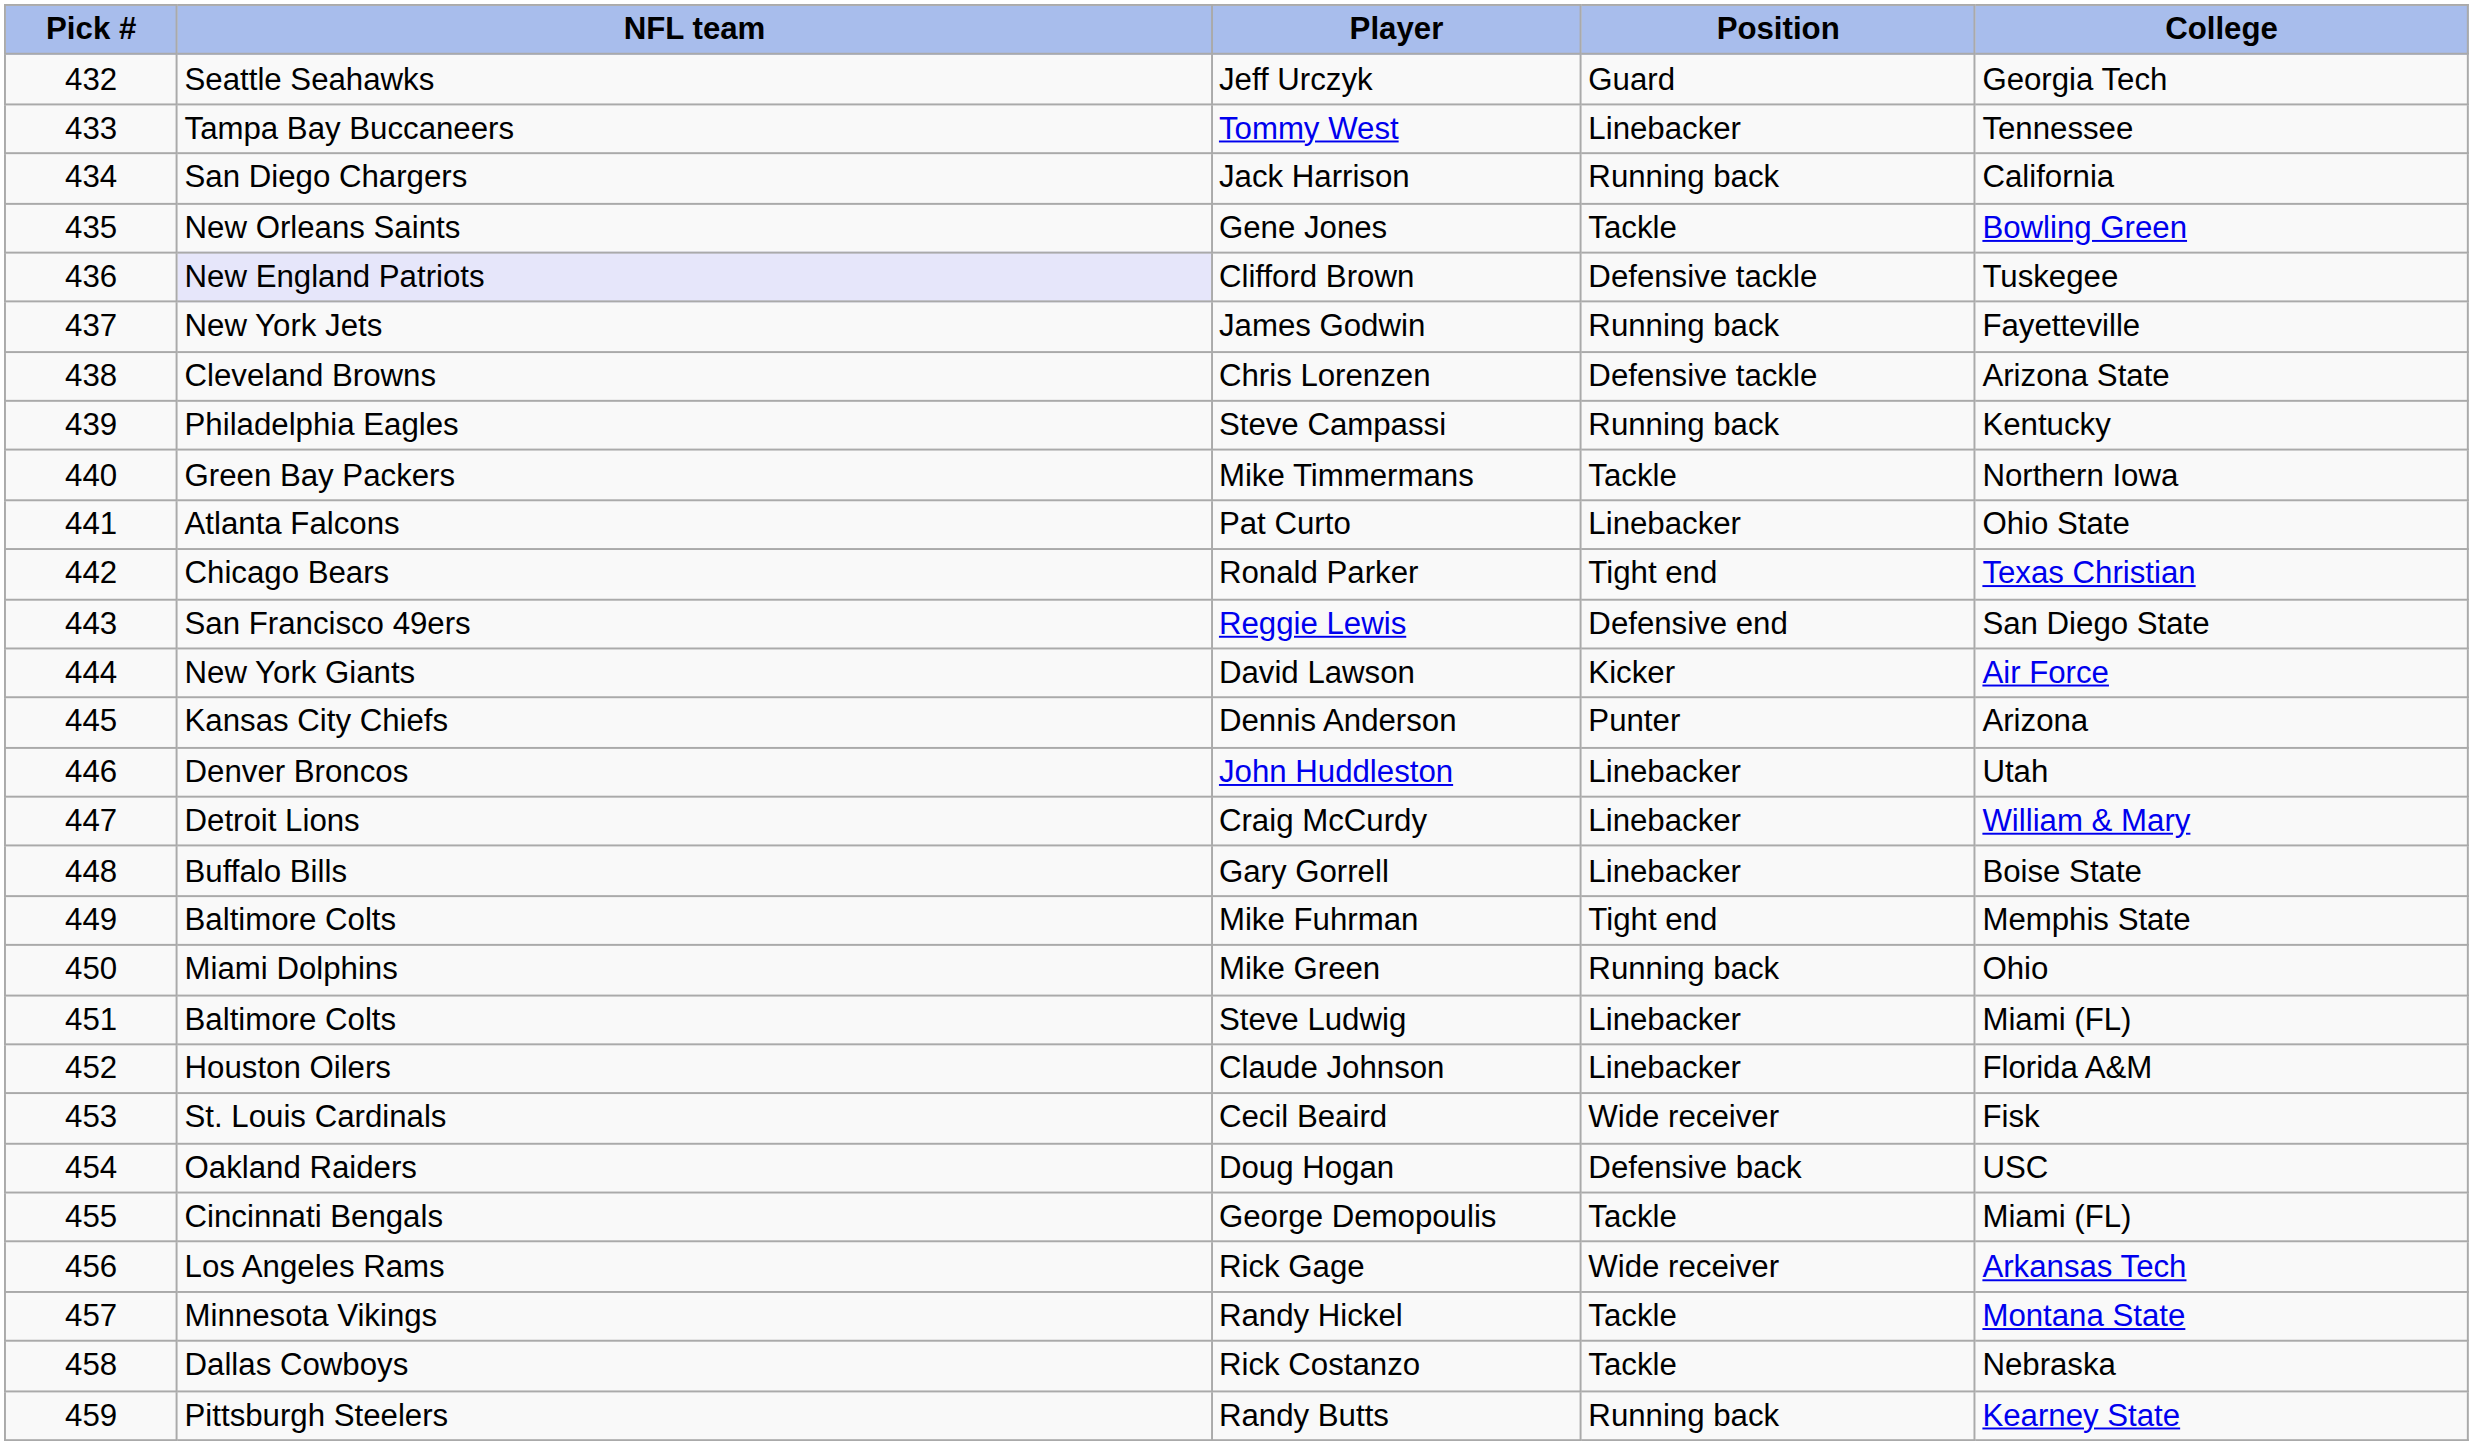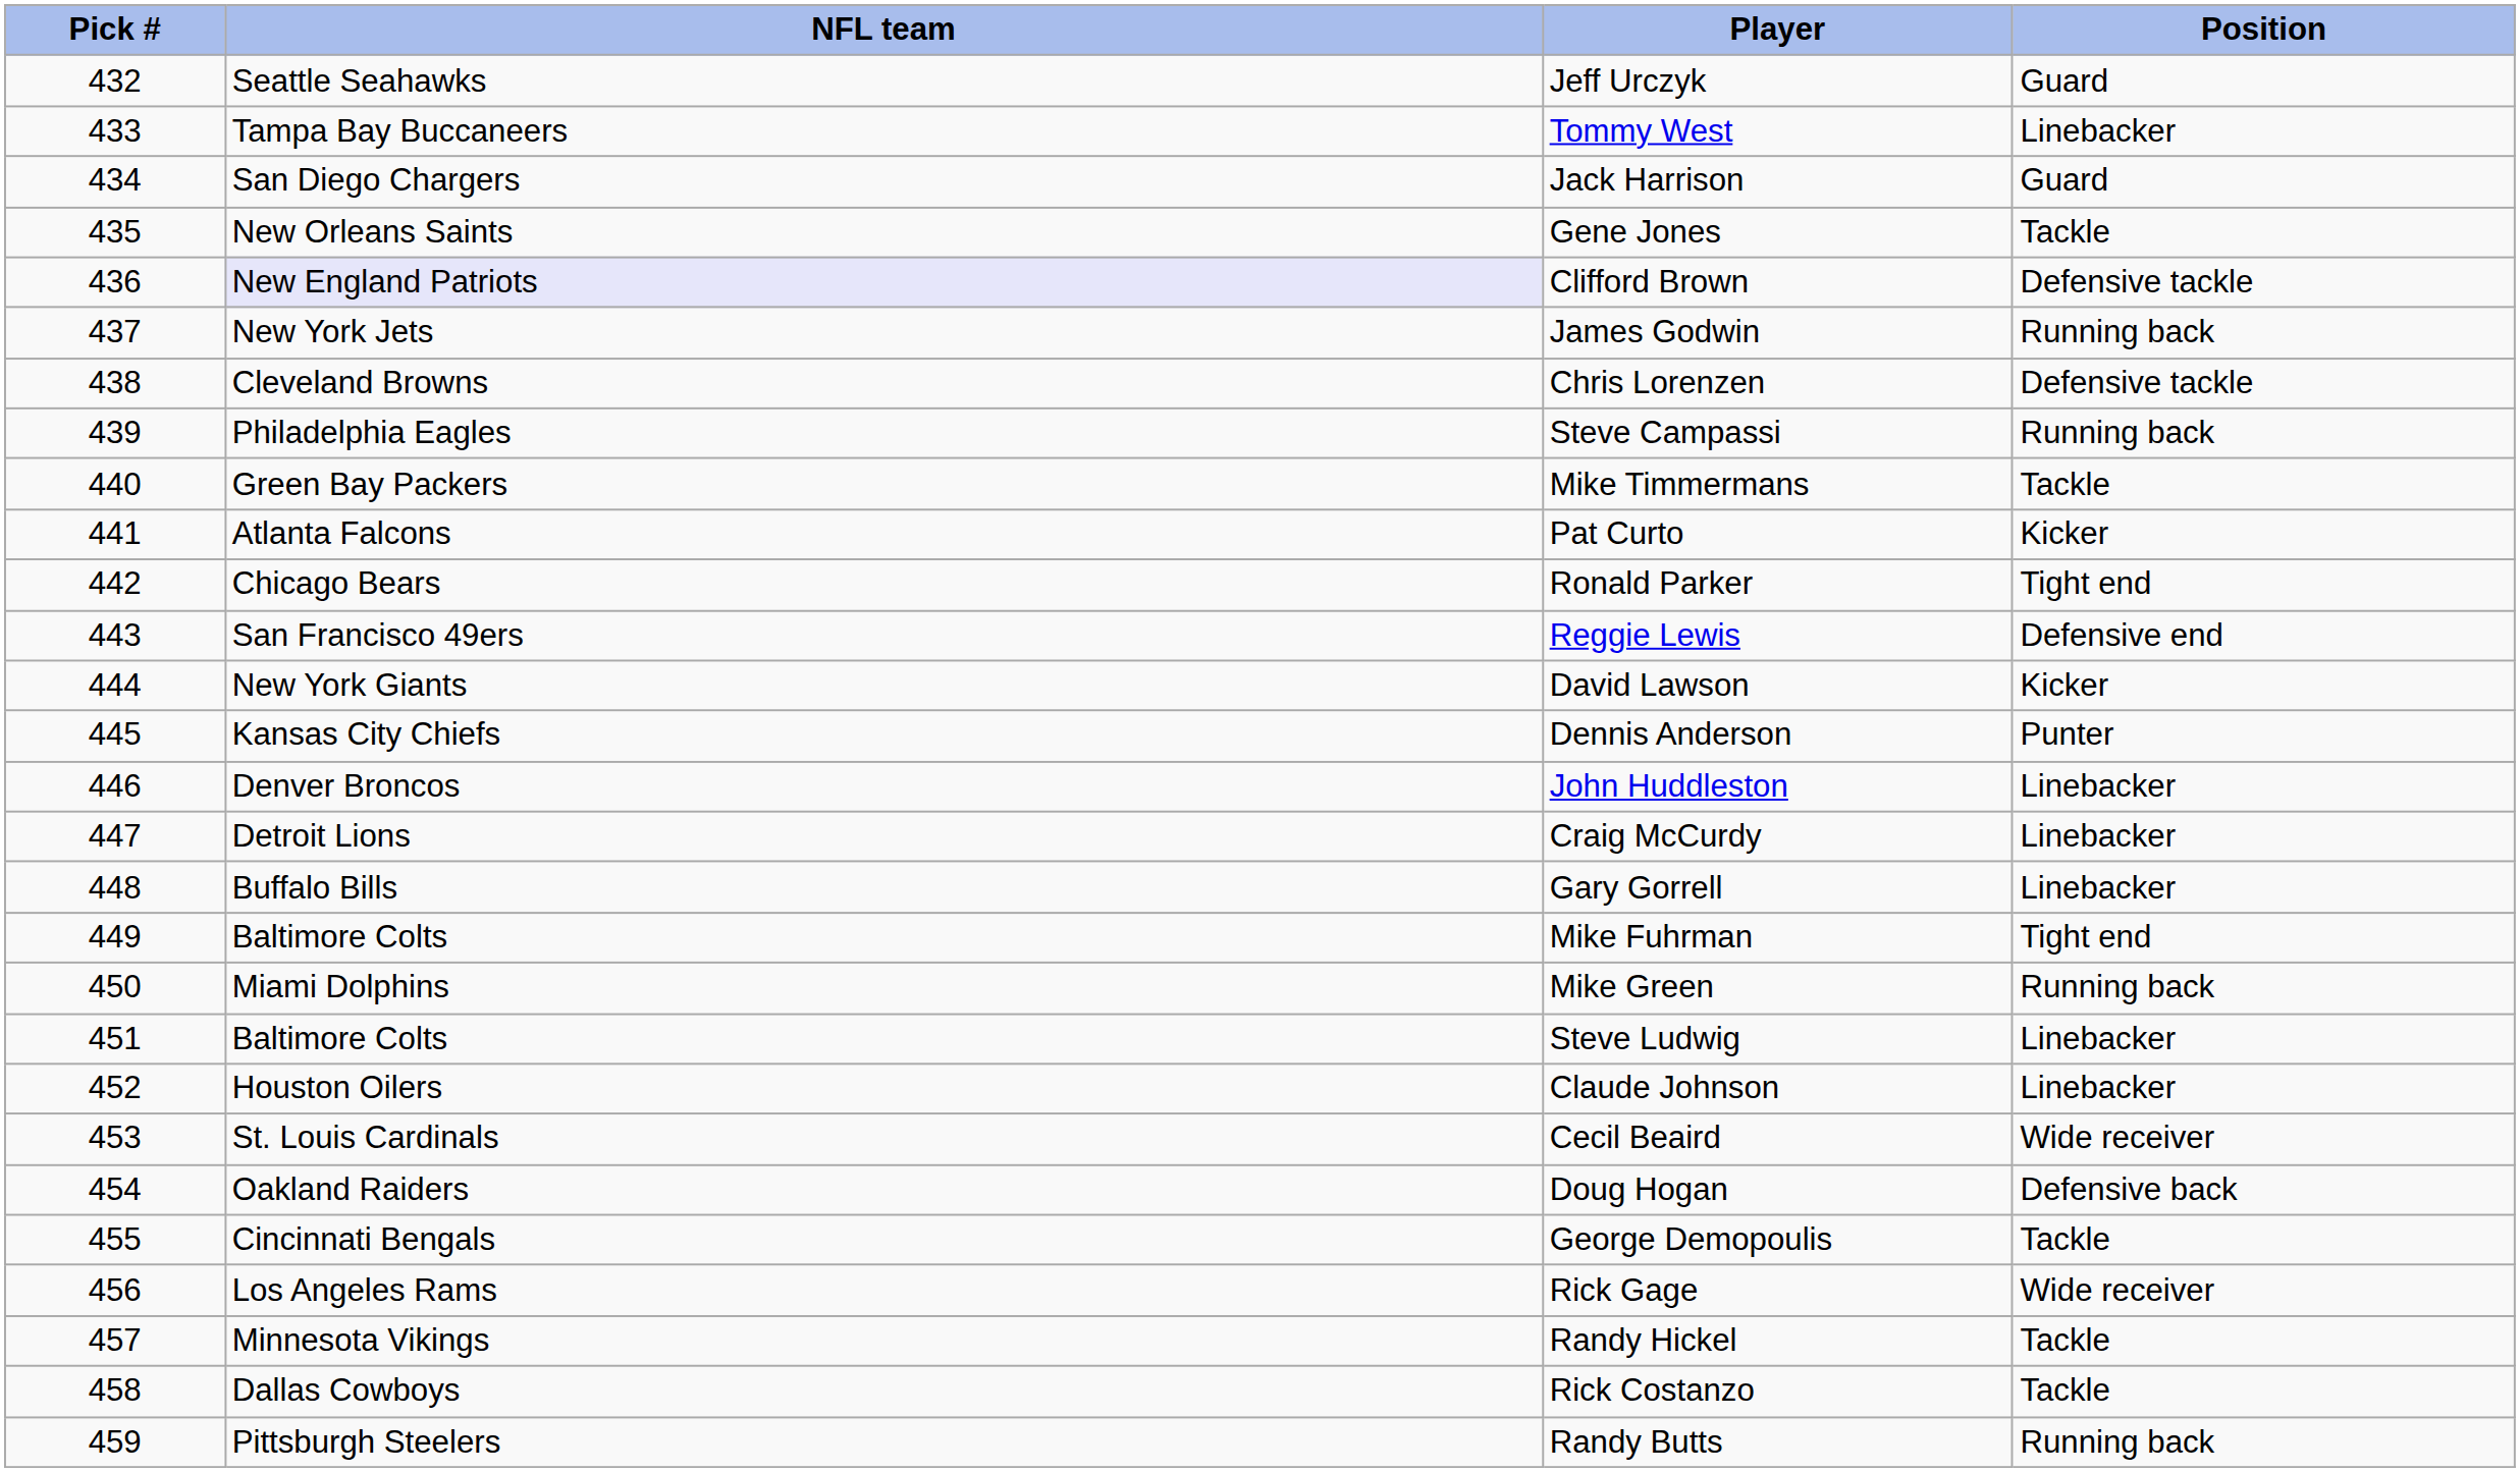- column: College | Georgia Tech | Tennessee | California | Bowling Green | Tuskegee | Fayetteville | Arizona State | Kentucky | Northern Iowa | Ohio State | Texas Christian | San Diego State | Air Force | Arizona | Utah | William & Mary | Boise State | Memphis State | Ohio | Miami (FL) | Florida A&M | Fisk | USC | Miami (FL) | Arkansas Tech | Montana State | Nebraska | Kearney State
Jack Harrison | Position: Running back -> Guard
Pat Curto | Position: Linebacker -> Kicker
